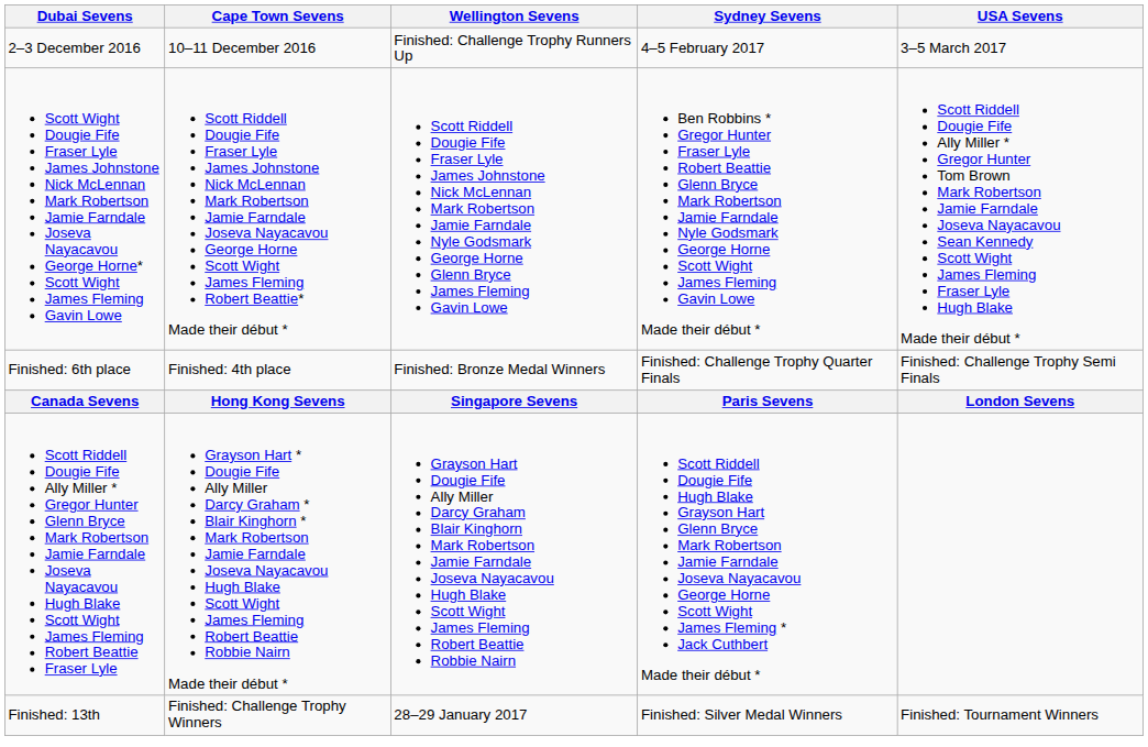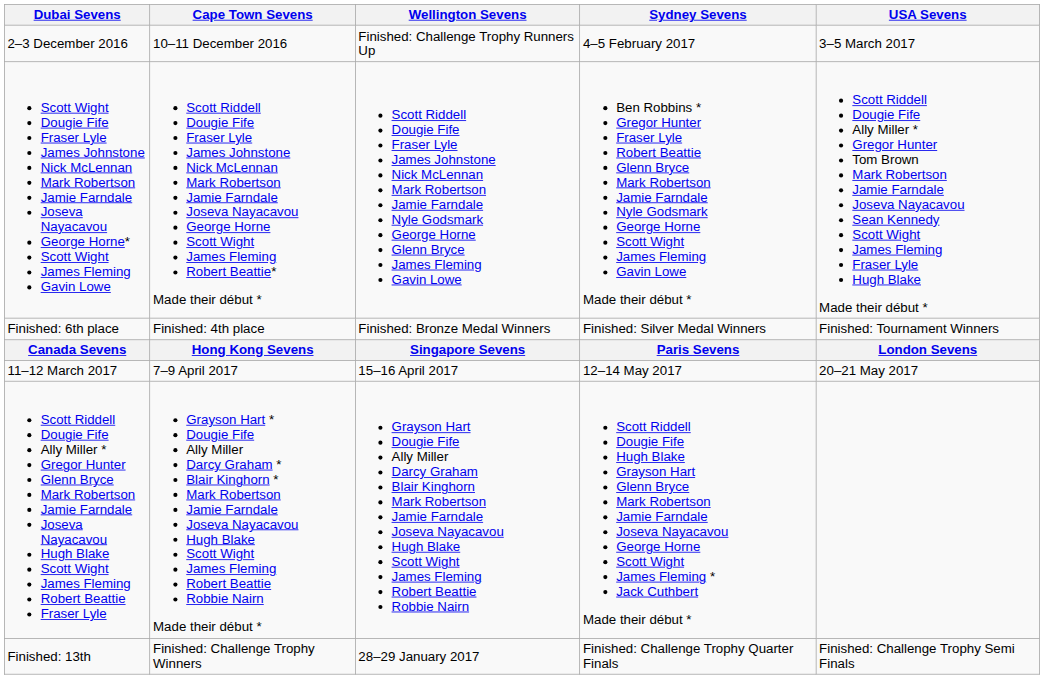Finished: 6th place | Sydney Sevens: Finished: Challenge Trophy Quarter Finals -> Finished: Silver Medal Winners
Finished: 6th place | USA Sevens: Finished: Challenge Trophy Semi Finals -> Finished: Tournament Winners
+ row: 11–12 March 2017 | 7–9 April 2017 | 15–16 April 2017 | 12–14 May 2017 | 20–21 May 2017
Finished: 13th | Sydney Sevens: Finished: Silver Medal Winners -> Finished: Challenge Trophy Quarter Finals
Finished: 13th | USA Sevens: Finished: Tournament Winners -> Finished: Challenge Trophy Semi Finals
